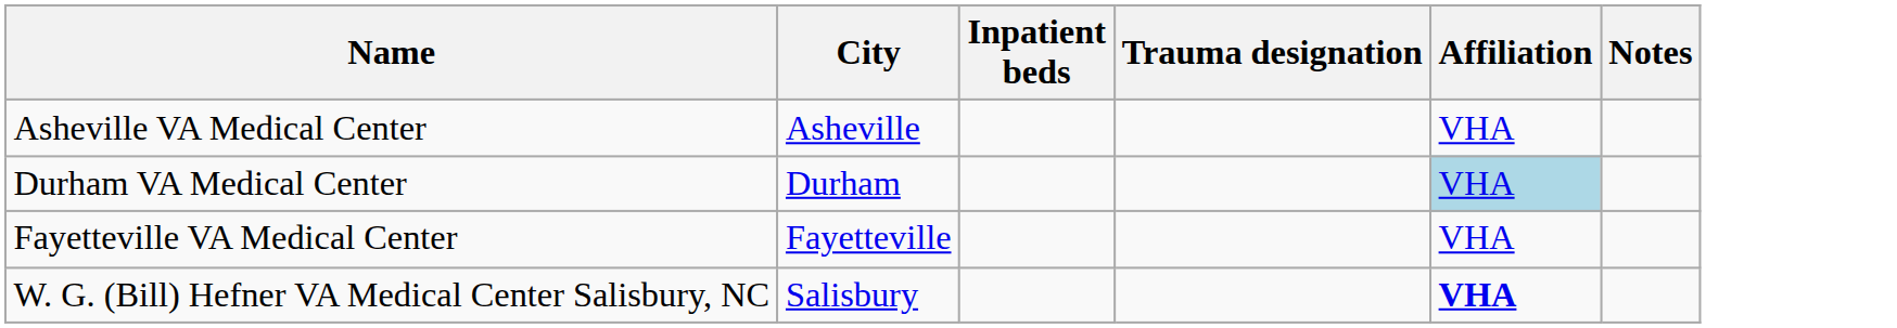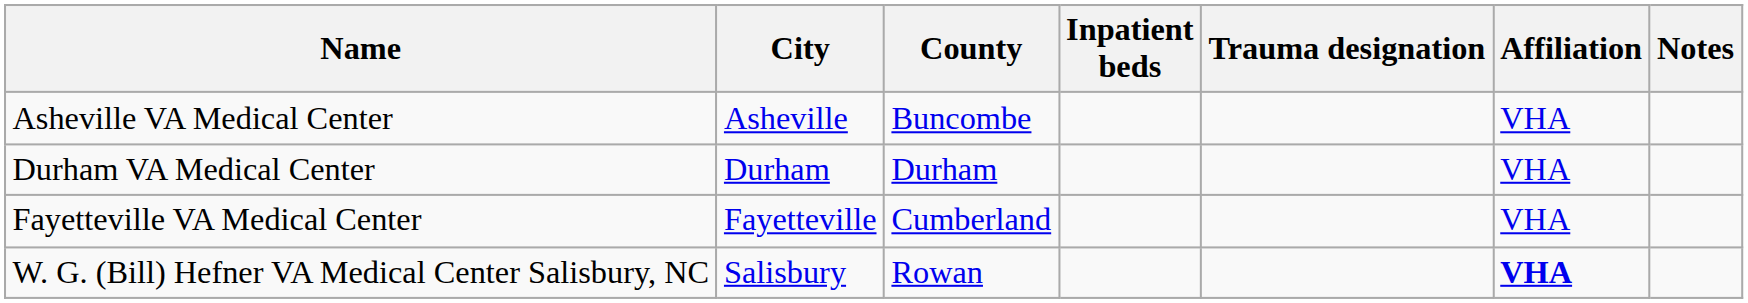+ column: County | Buncombe | Durham | Cumberland | Rowan
Durham VA Medical Center | Affiliation: lightblue background -> no background
